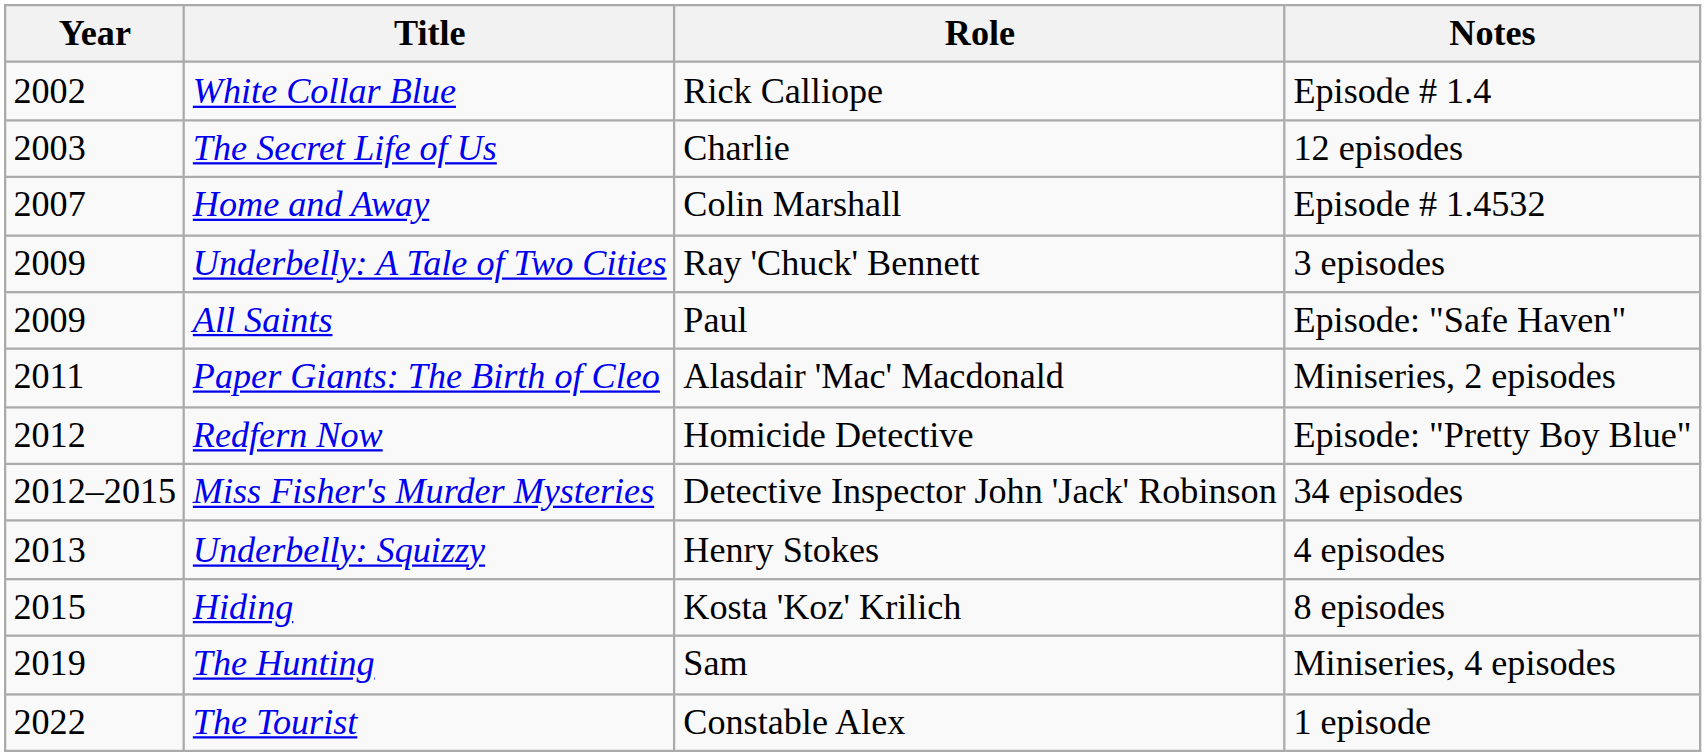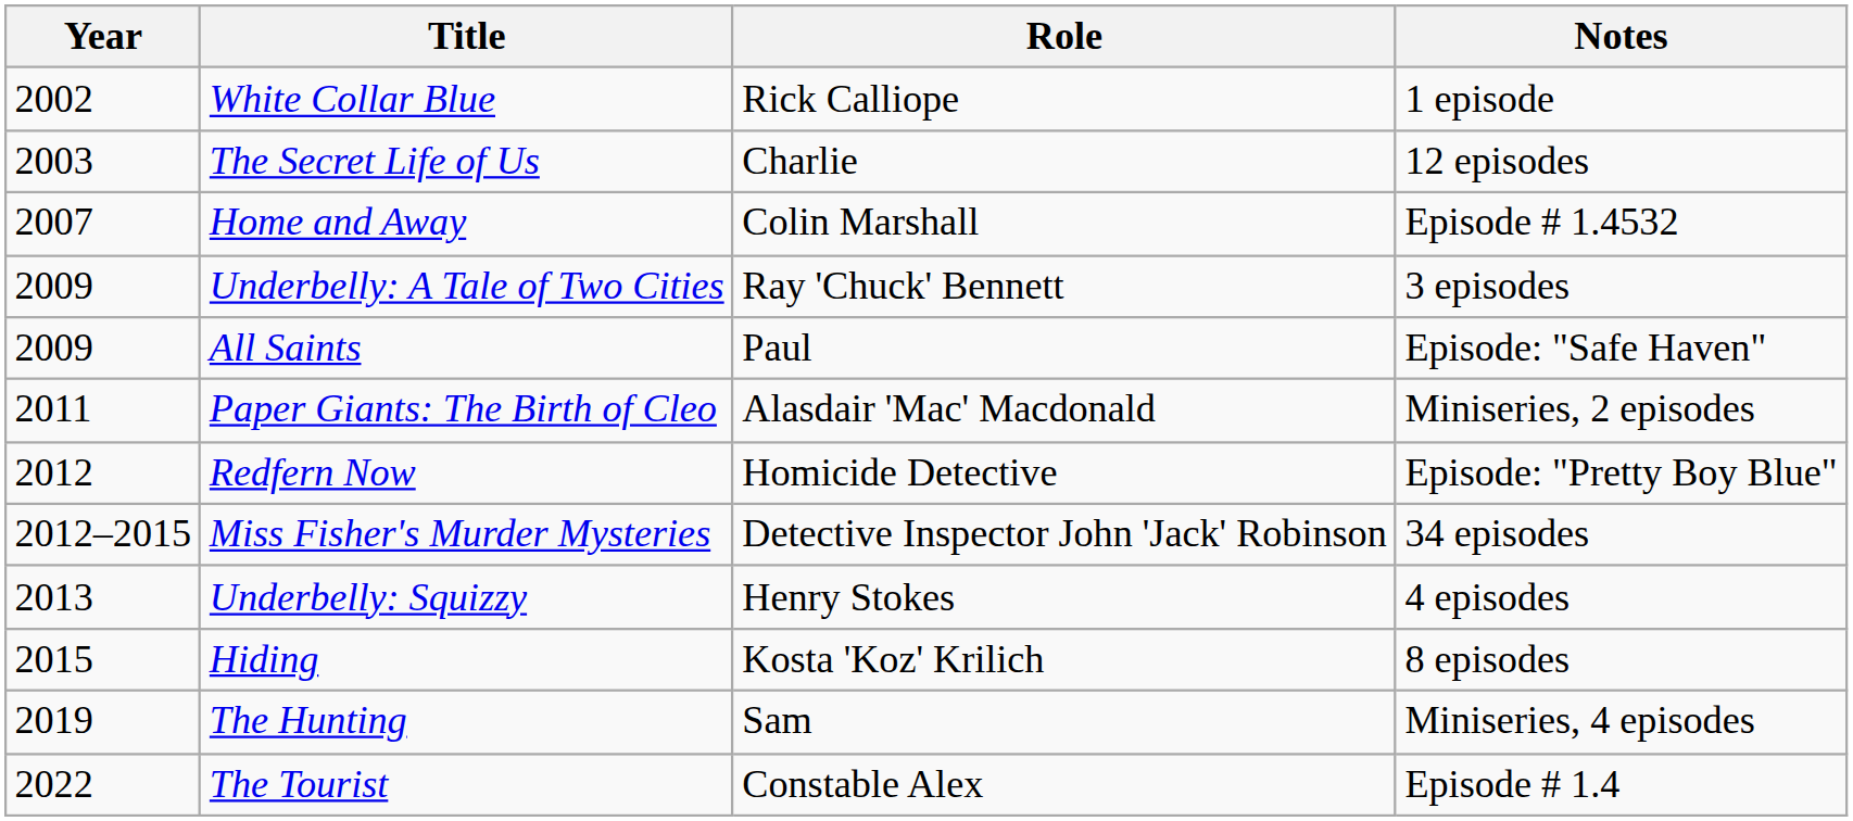White Collar Blue | Notes: Episode # 1.4 -> 1 episode
The Tourist | Notes: 1 episode -> Episode # 1.4
